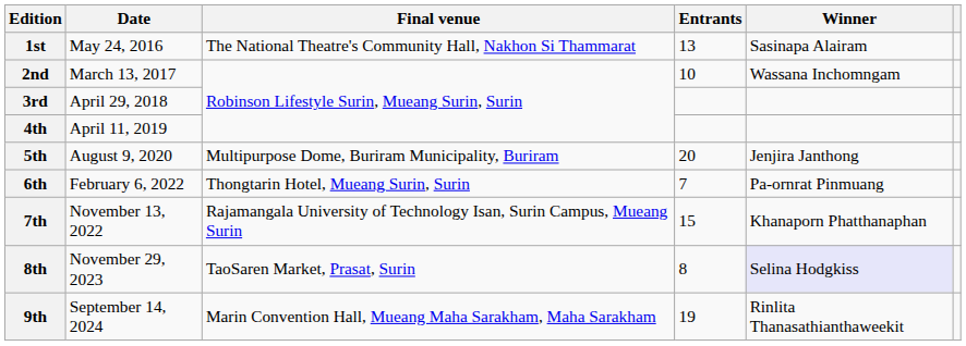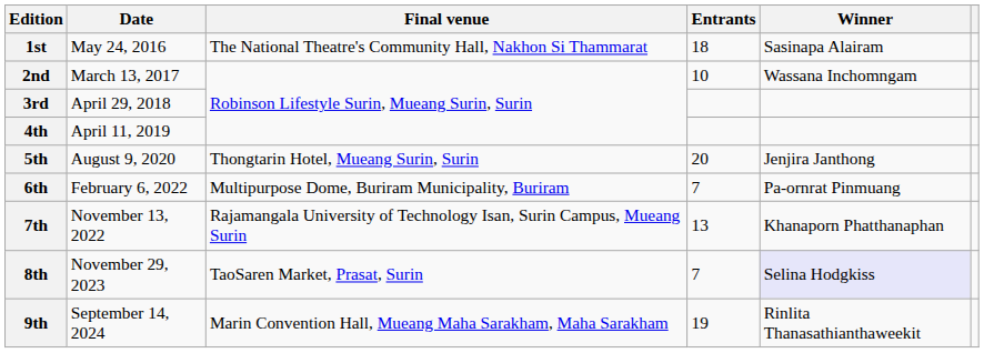1st | Entrants: 13 -> 18
5th | Final venue: Multipurpose Dome, Buriram Municipality, Buriram -> Thongtarin Hotel, Mueang Surin, Surin
6th | Final venue: Thongtarin Hotel, Mueang Surin, Surin -> Multipurpose Dome, Buriram Municipality, Buriram
7th | Entrants: 15 -> 13
8th | Entrants: 8 -> 7
